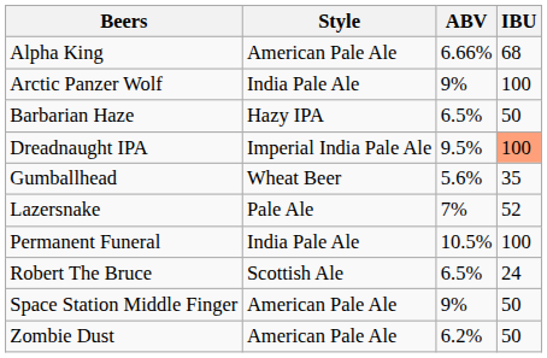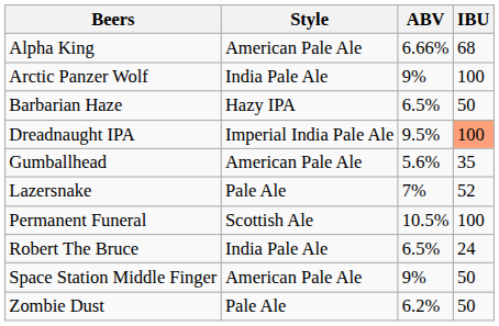Gumballhead | Style: Wheat Beer -> American Pale Ale
Permanent Funeral | Style: India Pale Ale -> Scottish Ale
Robert The Bruce | Style: Scottish Ale -> India Pale Ale
Zombie Dust | Style: American Pale Ale -> Pale Ale
